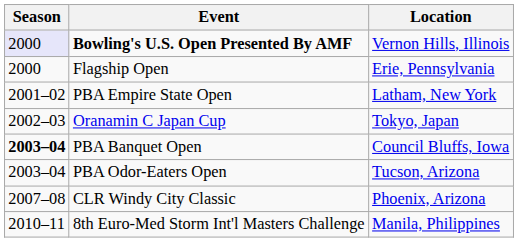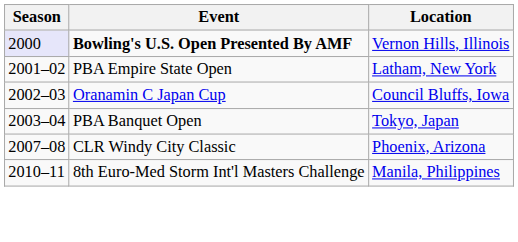- row: 2000 | Flagship Open | Erie, Pennsylvania
Oranamin C Japan Cup | Location: Tokyo, Japan -> Council Bluffs, Iowa
PBA Banquet Open | Season: bold -> normal
PBA Banquet Open | Location: Council Bluffs, Iowa -> Tokyo, Japan
- row: 2003–04 | PBA Odor-Eaters Open | Tucson, Arizona
